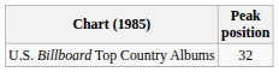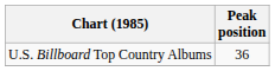U.S. Billboard Top Country Albums | Peak position: 32 -> 36
